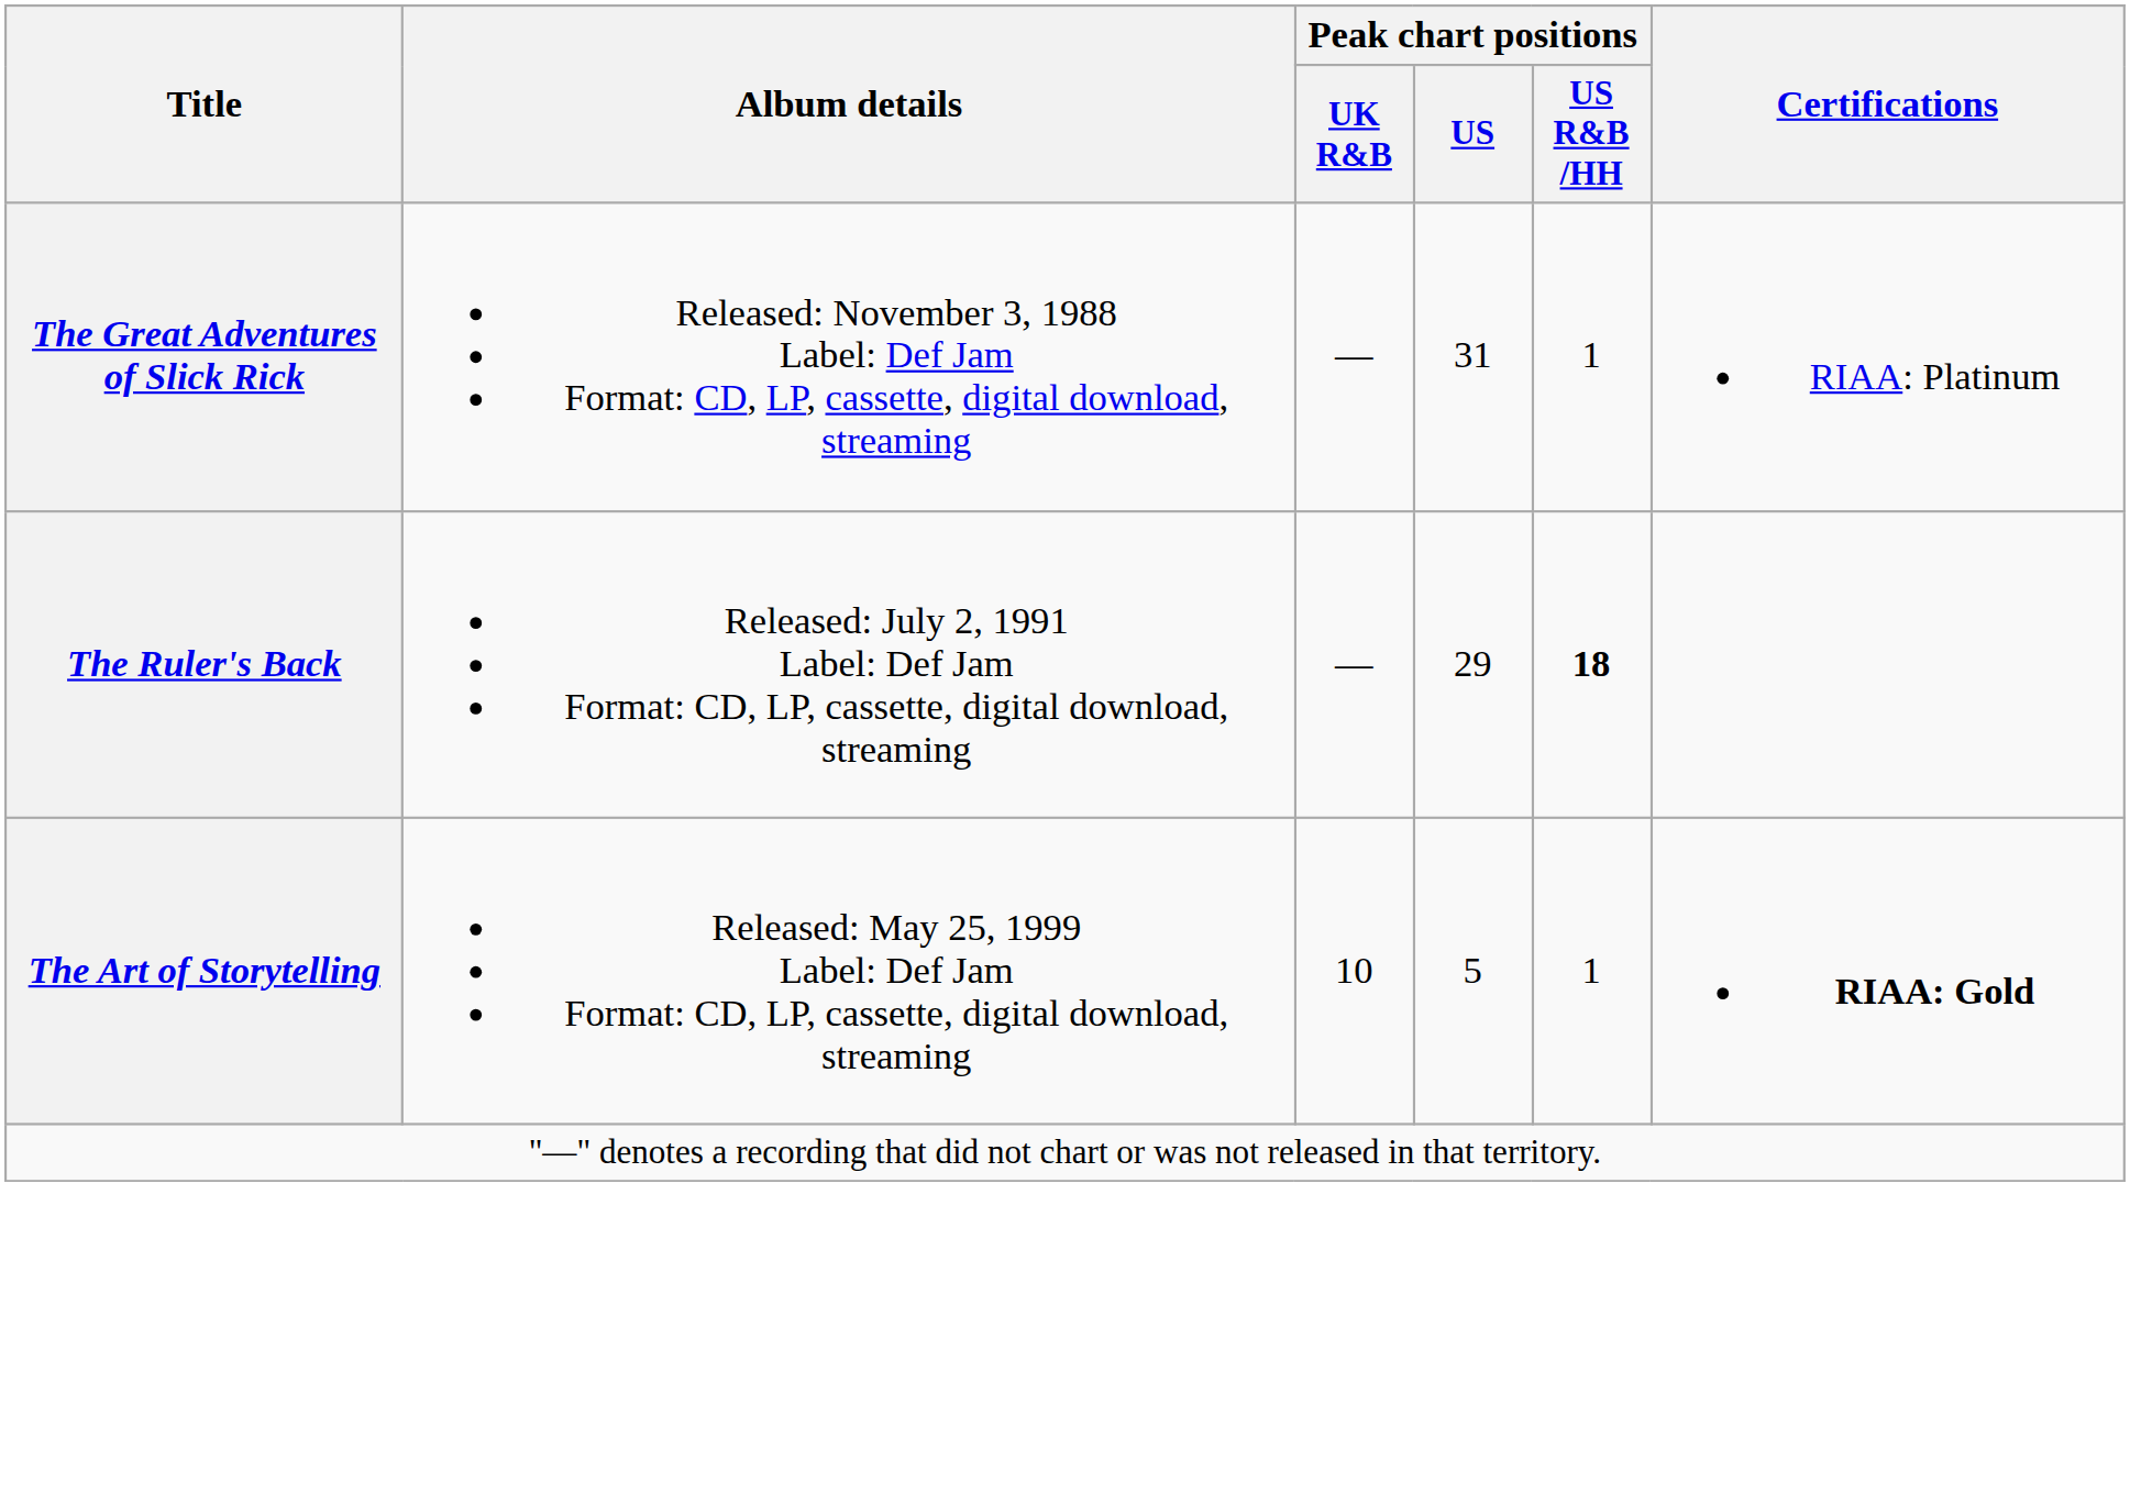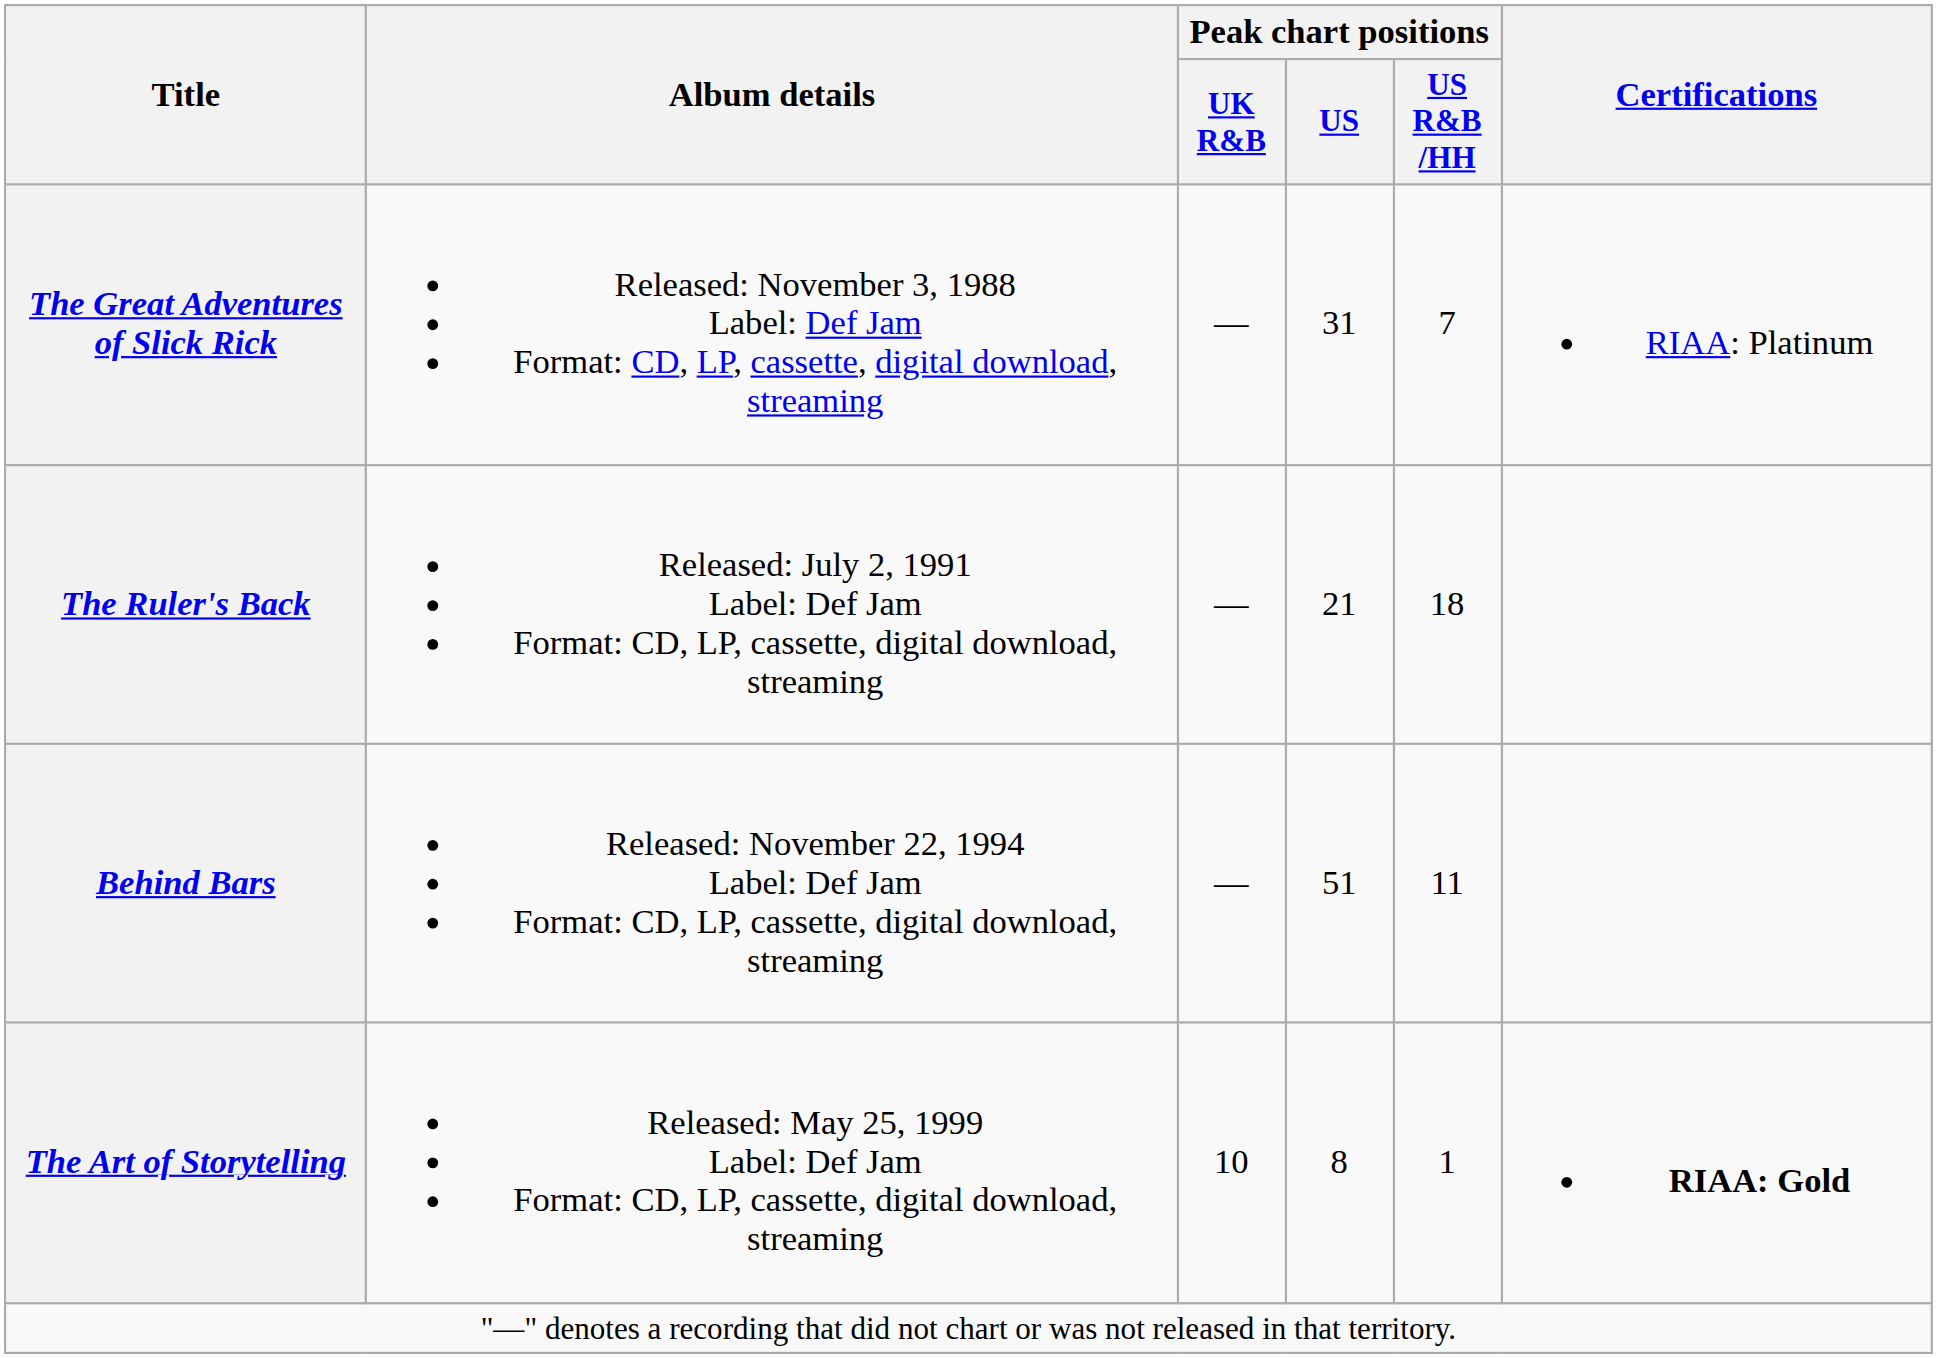The Great Adventures of Slick Rick | Peak chart positions / US R&B /HH: 1 -> 7
The Ruler's Back | Peak chart positions / US: 29 -> 21
The Ruler's Back | Peak chart positions / US R&B /HH: bold -> normal
+ row: Behind Bars | Released: November 22, 1994 Label: Def Jam Format: CD, LP, cassette, digital download, streaming | — | 51 | 11
The Art of Storytelling | Peak chart positions / US: 5 -> 8
